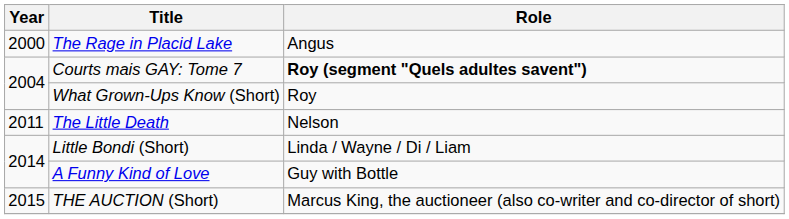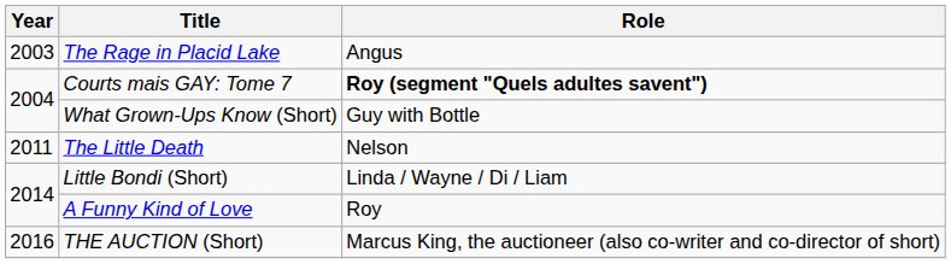The Rage in Placid Lake | Year: 2000 -> 2003
What Grown-Ups Know (Short) | Role: Roy -> Guy with Bottle
A Funny Kind of Love | Role: Guy with Bottle -> Roy
THE AUCTION (Short) | Year: 2015 -> 2016
